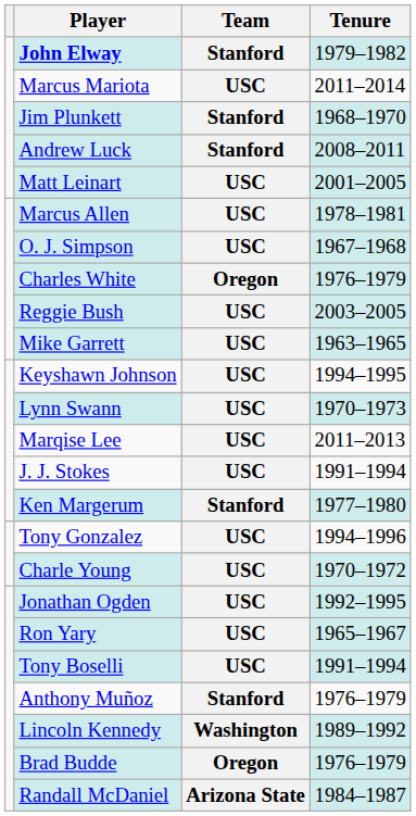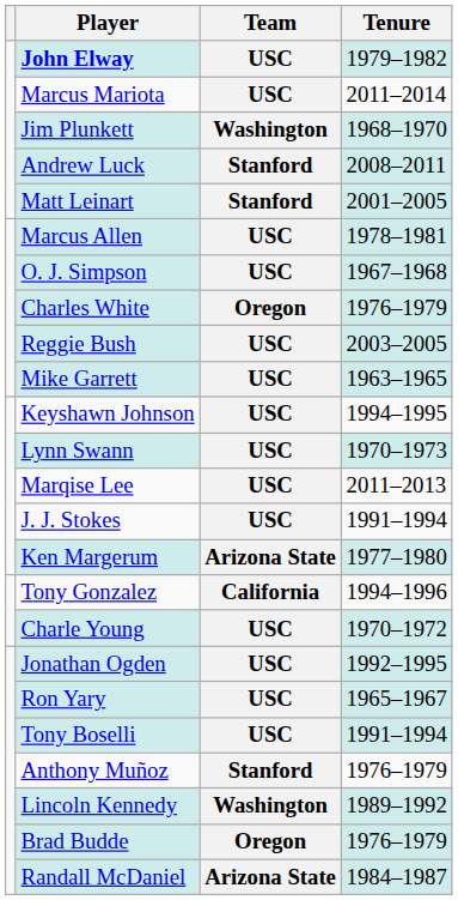John Elway | Team: Stanford -> USC
Jim Plunkett | Team: Stanford -> Washington
Matt Leinart | Team: USC -> Stanford
Ken Margerum | Team: Stanford -> Arizona State
Tony Gonzalez | Team: USC -> California
